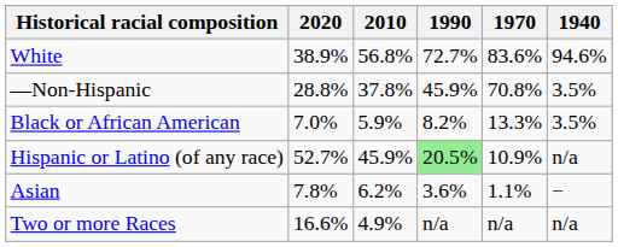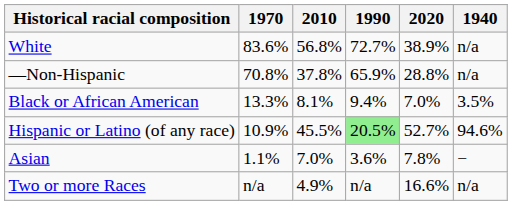columns swapped: 2020 <-> 1970
White | 1940: 94.6% -> n/a
—Non-Hispanic | 1990: 45.9% -> 65.9%
—Non-Hispanic | 1940: 3.5% -> n/a
Black or African American | 2010: 5.9% -> 8.1%
Black or African American | 1990: 8.2% -> 9.4%
Hispanic or Latino (of any race) | 2010: 45.9% -> 45.5%
Hispanic or Latino (of any race) | 1940: n/a -> 94.6%
Asian | 2010: 6.2% -> 7.0%
